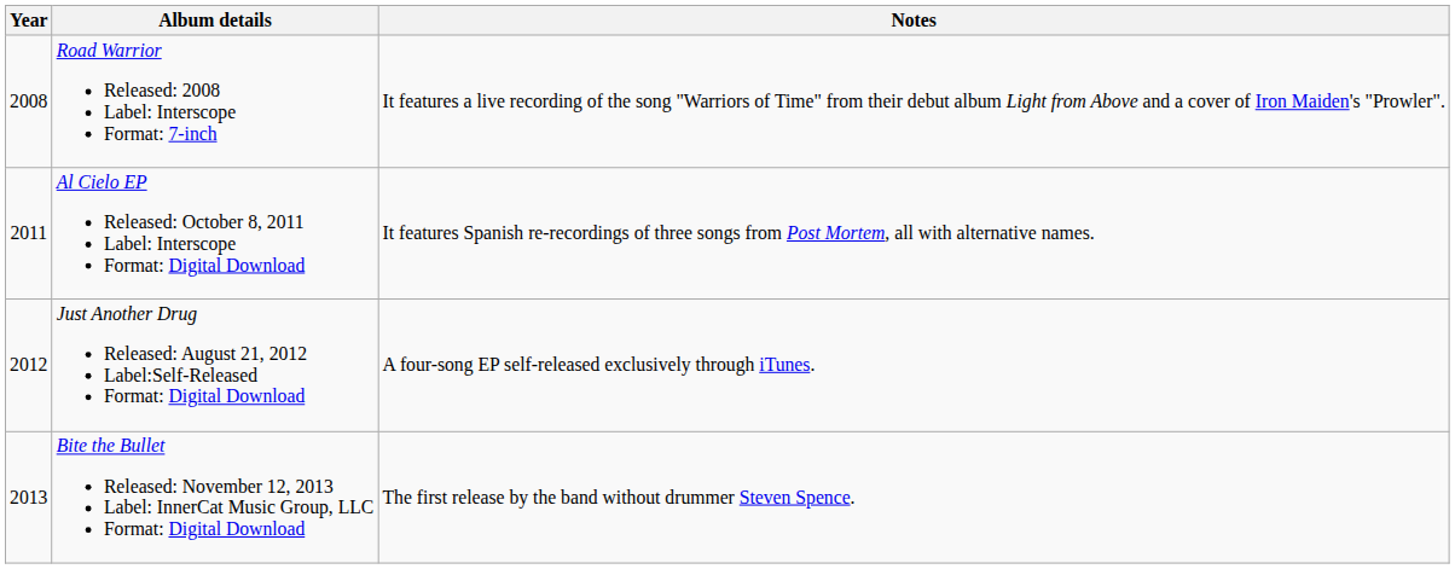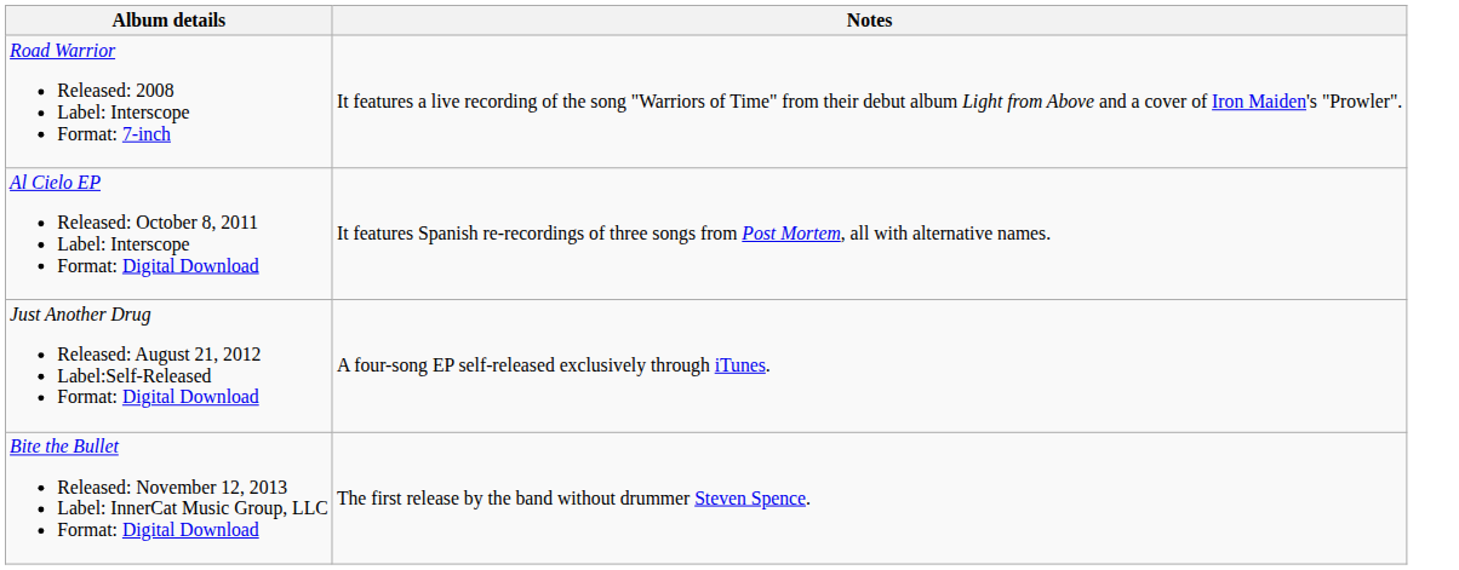- column: Year | 2008 | 2011 | 2012 | 2013
